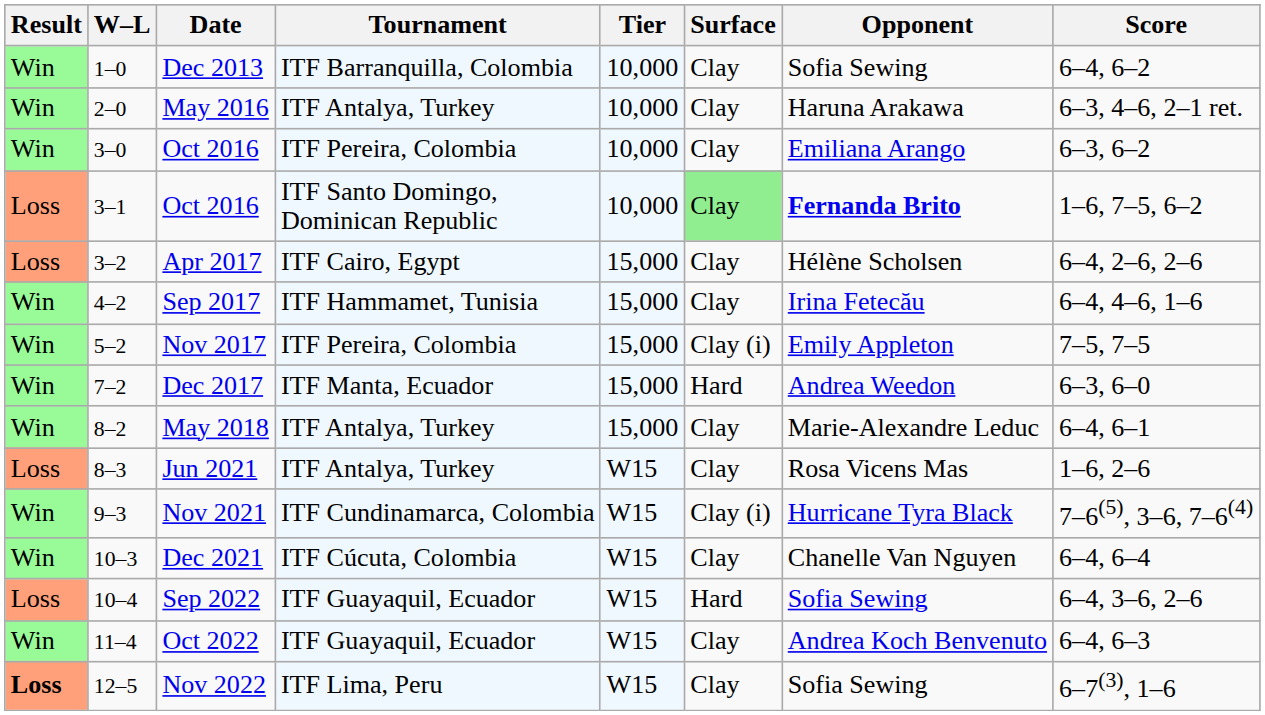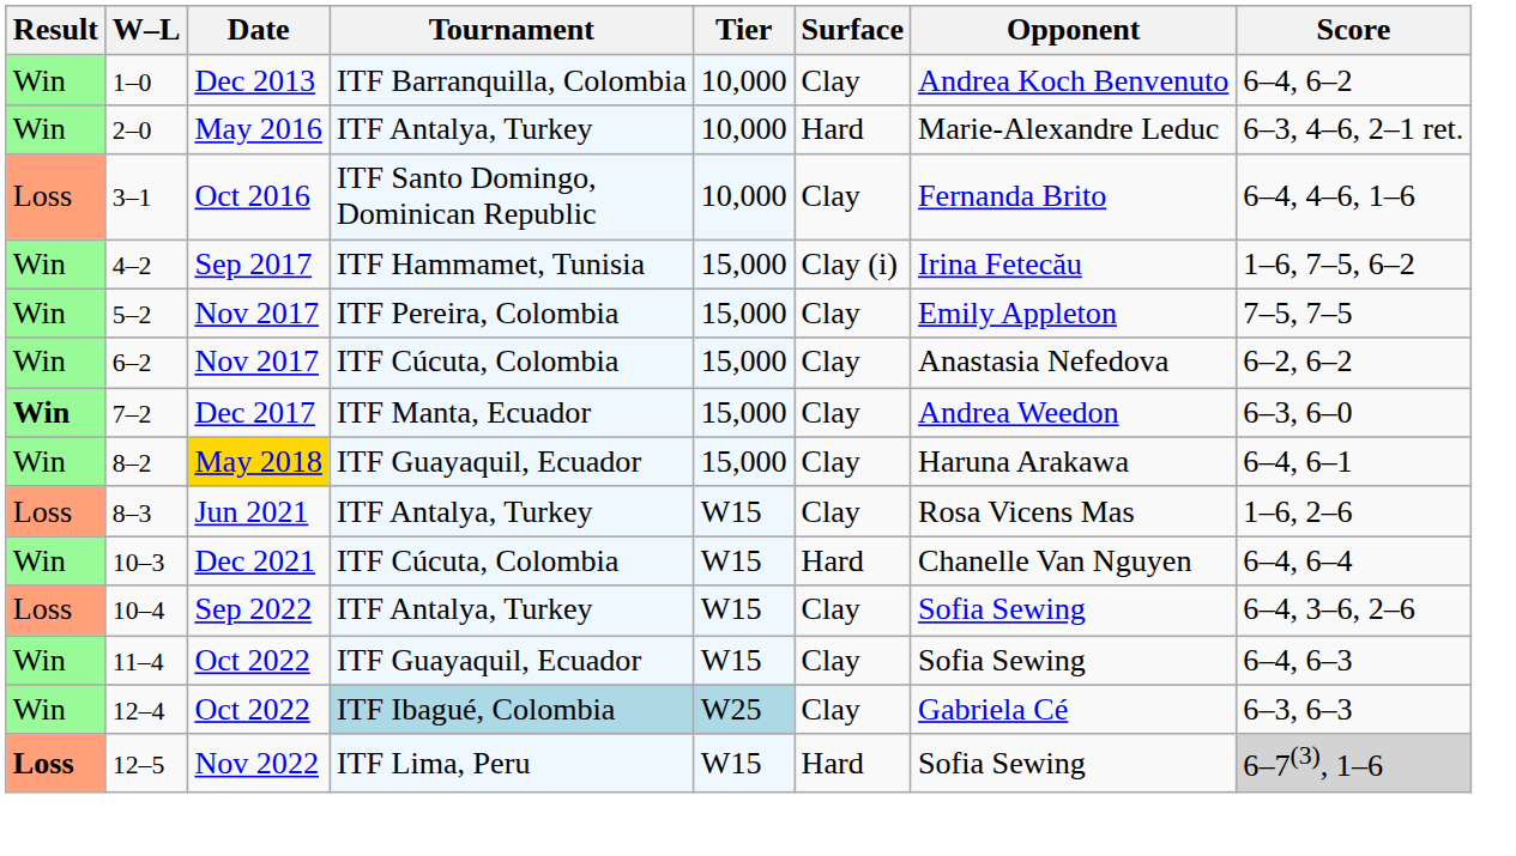1–0 | Opponent: Sofia Sewing -> Andrea Koch Benvenuto
2–0 | Surface: Clay -> Hard
2–0 | Opponent: Haruna Arakawa -> Marie-Alexandre Leduc
- row: Win | 3–0 | Oct 2016 | ITF Pereira, Colombia | 10,000 | Clay | Emiliana Arango | 6–3, 6–2
3–1 | Surface: lightgreen background -> no background
3–1 | Opponent: bold -> normal
3–1 | Score: 1–6, 7–5, 6–2 -> 6–4, 4–6, 1–6
- row: Loss | 3–2 | Apr 2017 | ITF Cairo, Egypt | 15,000 | Clay | Hélène Scholsen | 6–4, 2–6, 2–6
4–2 | Surface: Clay -> Clay (i)
4–2 | Score: 6–4, 4–6, 1–6 -> 1–6, 7–5, 6–2
5–2 | Surface: Clay (i) -> Clay
+ row: Win | 6–2 | Nov 2017 | ITF Cúcuta, Colombia | 15,000 | Clay | Anastasia Nefedova | 6–2, 6–2
7–2 | Result: normal -> bold
7–2 | Surface: Hard -> Clay
8–2 | Date: no background -> gold background
8–2 | Tournament: ITF Antalya, Turkey -> ITF Guayaquil, Ecuador
8–2 | Opponent: Marie-Alexandre Leduc -> Haruna Arakawa
- row: Win | 9–3 | Nov 2021 | ITF Cundinamarca, Colombia | W15 | Clay (i) | Hurricane Tyra Black | 7–6(5), 3–6, 7–6(4)
10–3 | Surface: Clay -> Hard
10–4 | Tournament: ITF Guayaquil, Ecuador -> ITF Antalya, Turkey
10–4 | Surface: Hard -> Clay
11–4 | Opponent: Andrea Koch Benvenuto -> Sofia Sewing
+ row: Win | 12–4 | Oct 2022 | ITF Ibagué, Colombia | W25 | Clay | Gabriela Cé | 6–3, 6–3
12–5 | Surface: Clay -> Hard
12–5 | Score: no background -> lightgrey background
